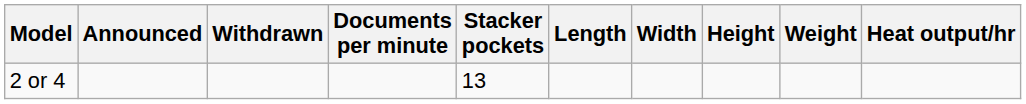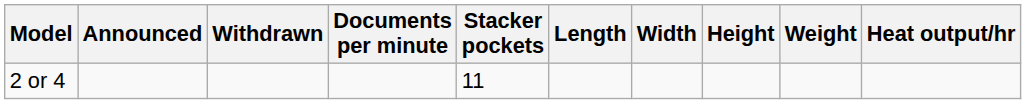2 or 4 | Stacker pockets: 13 -> 11
